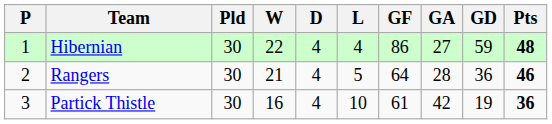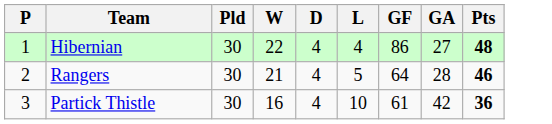- column: GD | 59 | 36 | 19
